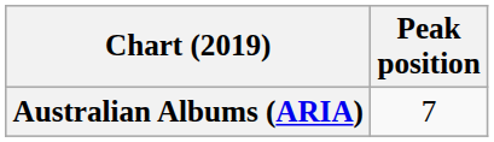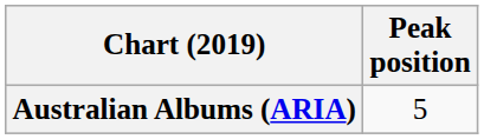Australian Albums (ARIA) | Peak position: 7 -> 5
